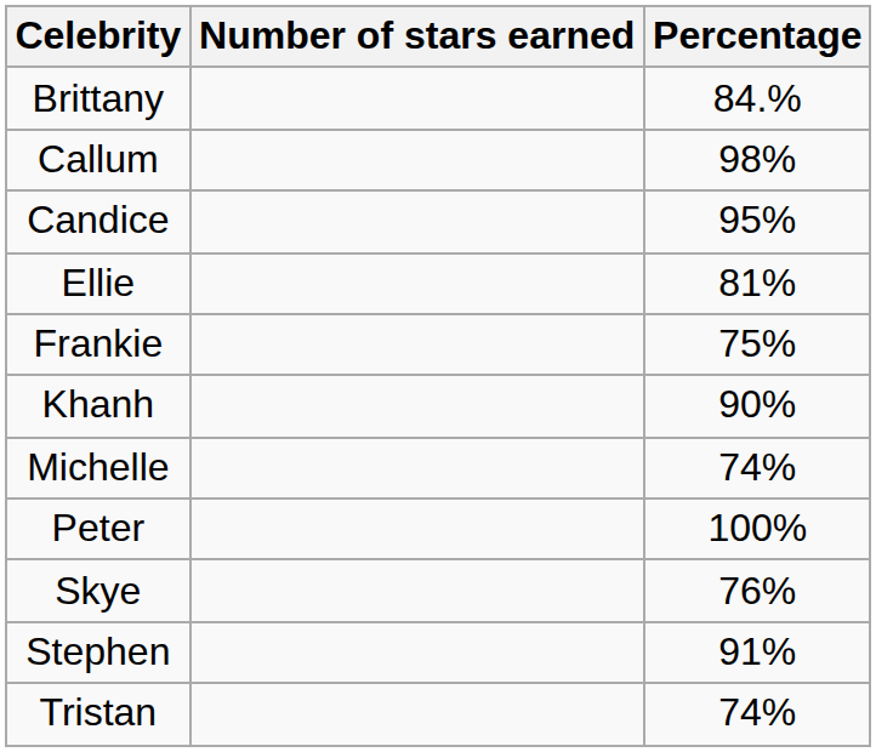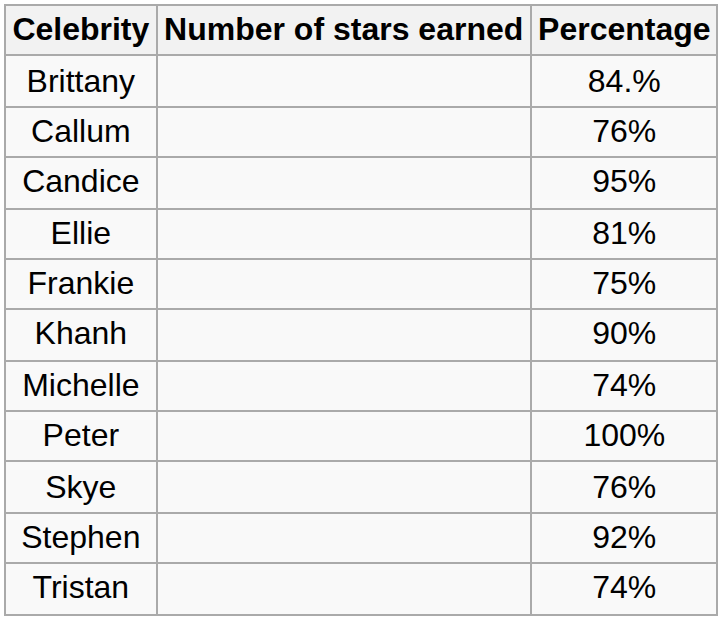Callum | Percentage: 98% -> 76%
Stephen | Percentage: 91% -> 92%
